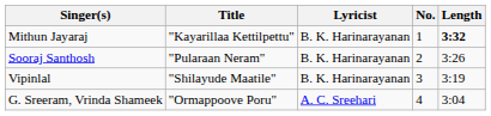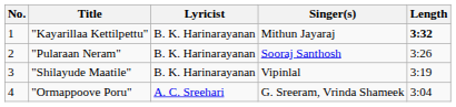columns swapped: No. <-> Singer(s)
